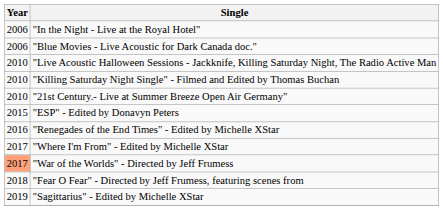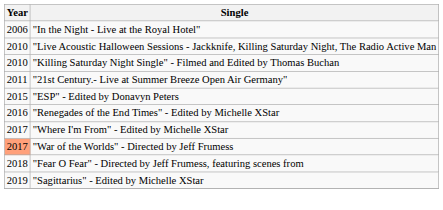- row: 2006 | "Blue Movies - Live Acoustic for Dark Canada doc."
"21st Century.- Live at Summer Breeze Open Air Germany" | Year: 2010 -> 2011
